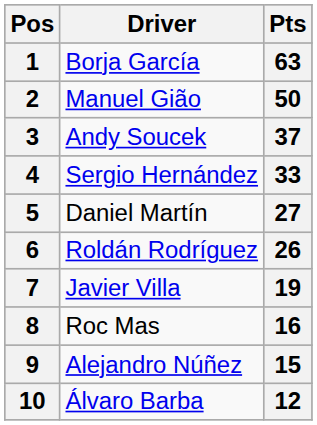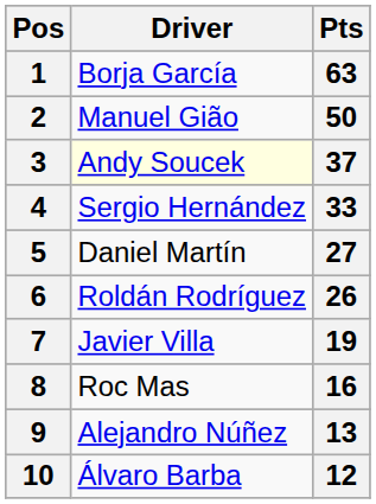3 | Driver: no background -> lightyellow background
9 | Pts: 15 -> 13
